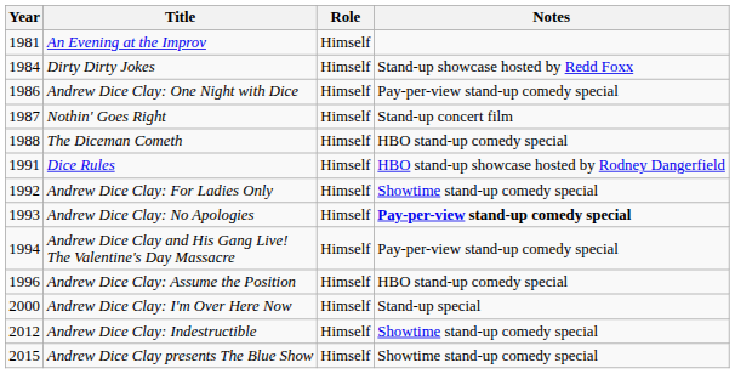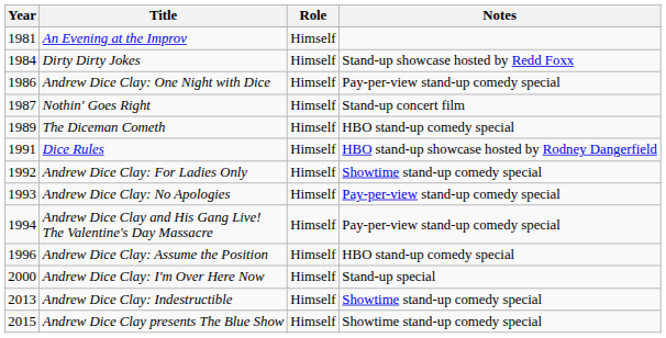The Diceman Cometh | Year: 1988 -> 1989
Andrew Dice Clay: No Apologies | Notes: bold -> normal
Andrew Dice Clay: Indestructible | Year: 2012 -> 2013
